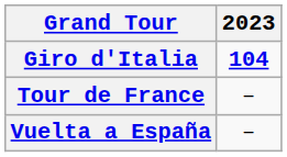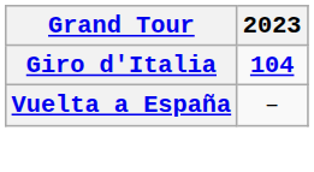- row: Tour de France | –
